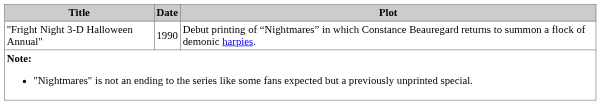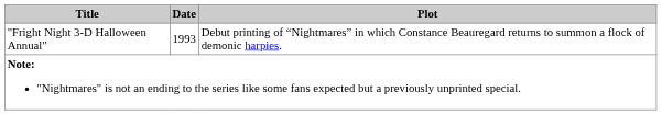"Fright Night 3-D Halloween Annual" | Date: 1990 -> 1993
